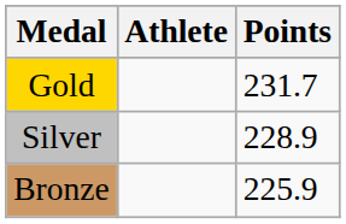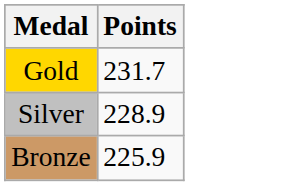- column: Athlete
